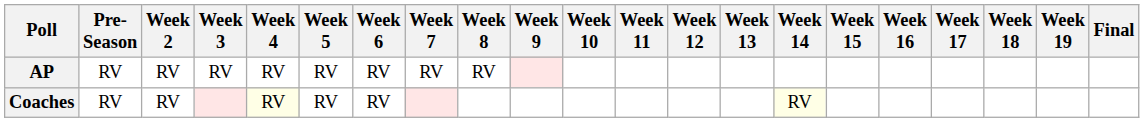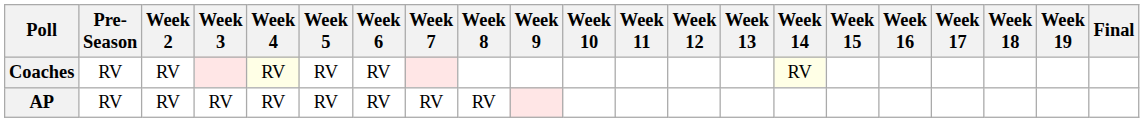rows swapped: AP <-> Coaches
